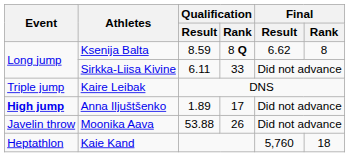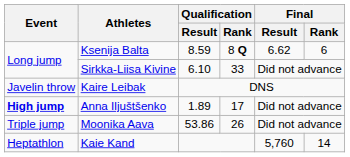Ksenija Balta | Final / Rank: 8 -> 6
Sirkka-Liisa Kivine | Qualification / Result: 6.11 -> 6.10
Kaire Leibak | Event: Triple jump -> Javelin throw
Moonika Aava | Event: Javelin throw -> Triple jump
Moonika Aava | Qualification / Result: 53.88 -> 53.86
Kaie Kand | Final / Rank: 18 -> 14
